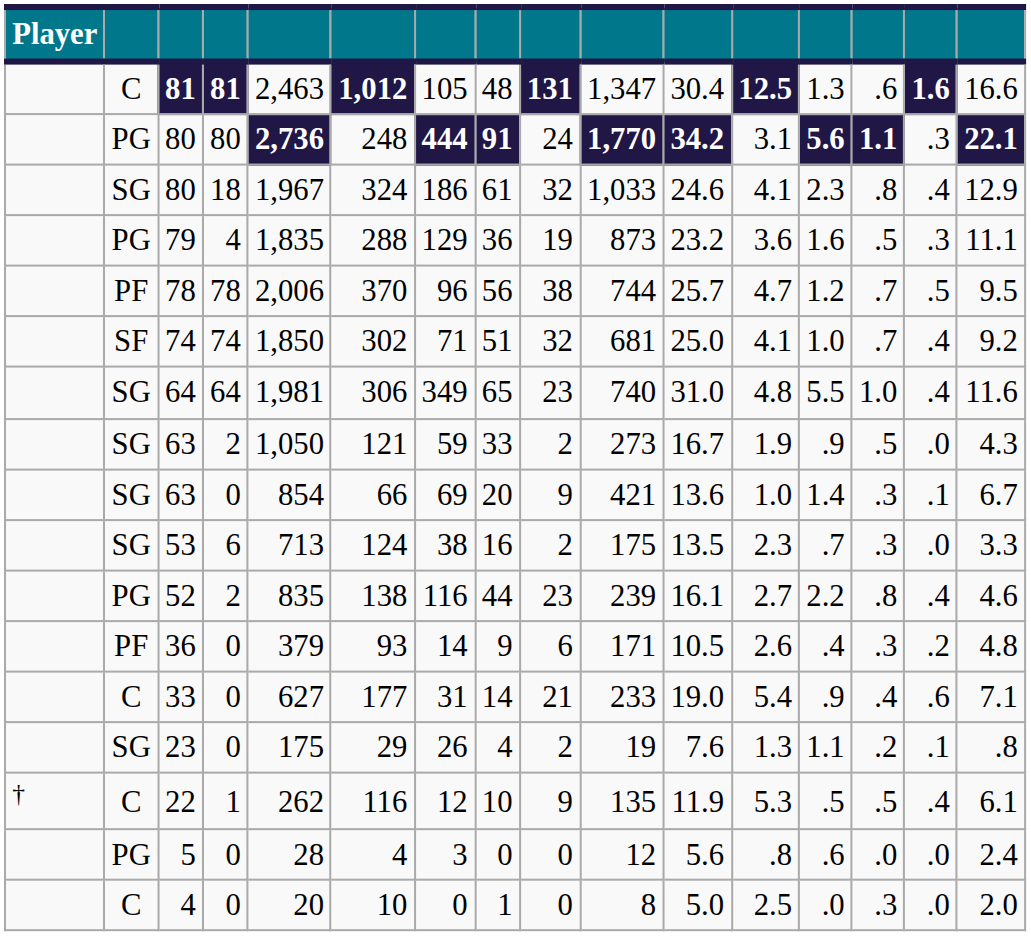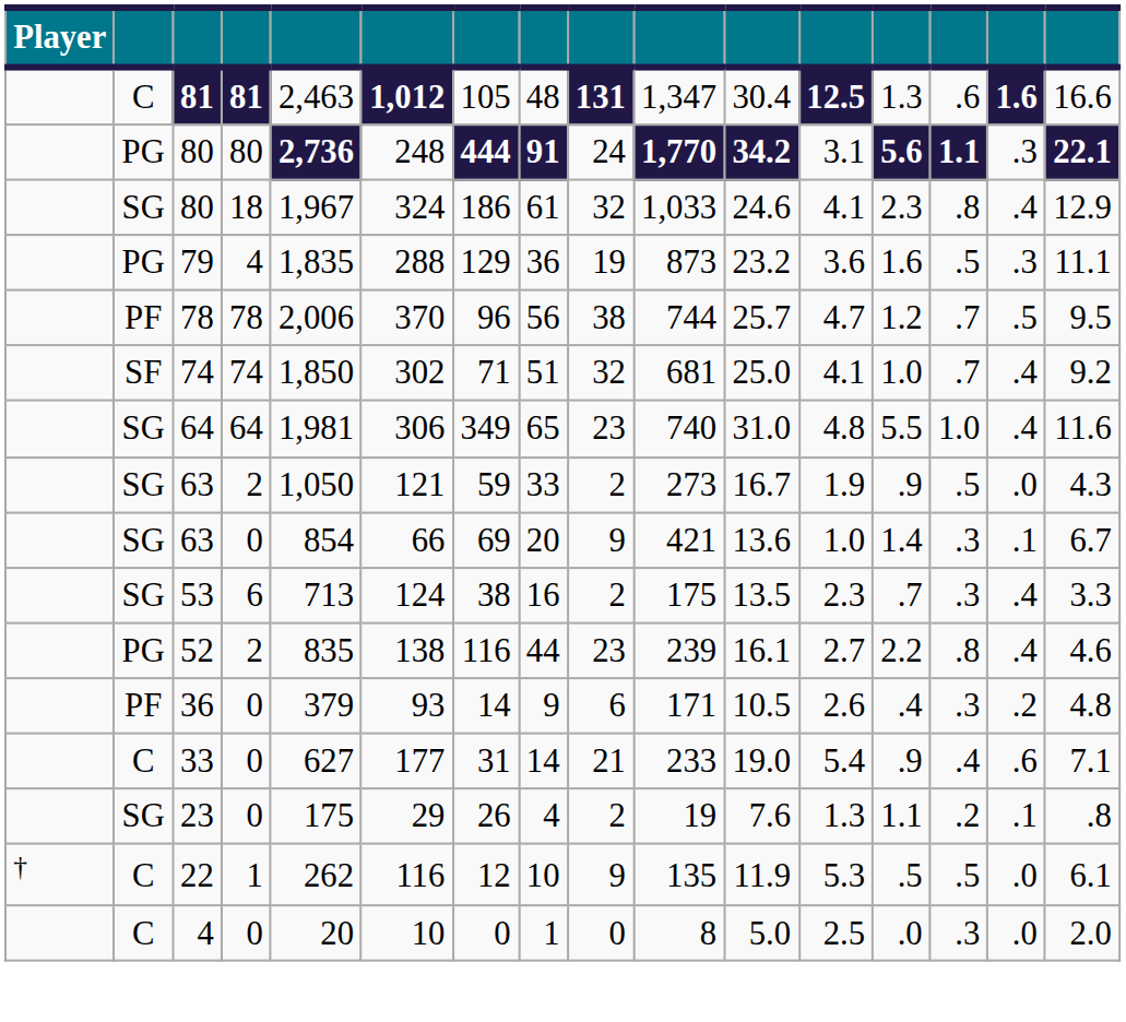53 | column 15: .0 -> .4
22 | column 15: .4 -> .0
- row: PG | 5 | 0 | 28 | 4 | 3 | 0 | 0 | 12 | 5.6 | .8 | .6 | .0 | .0 | 2.4
